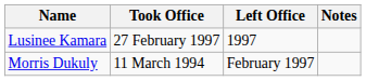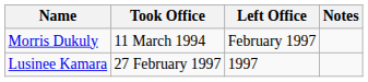rows swapped: Morris Dukuly <-> Lusinee Kamara
